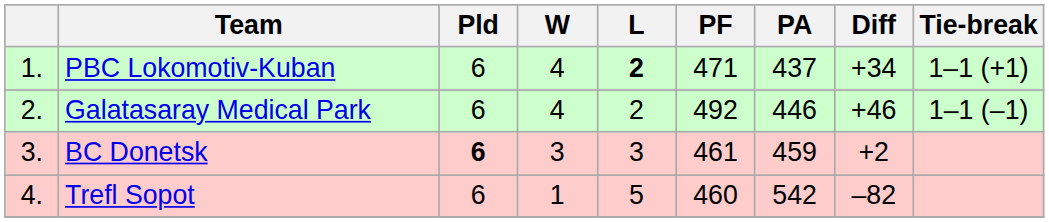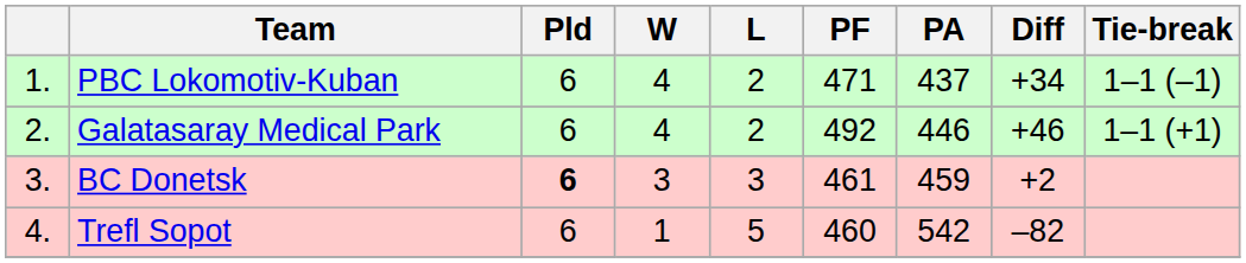PBC Lokomotiv-Kuban | L: bold -> normal
PBC Lokomotiv-Kuban | Tie-break: 1–1 (+1) -> 1–1 (–1)
Galatasaray Medical Park | Tie-break: 1–1 (–1) -> 1–1 (+1)
